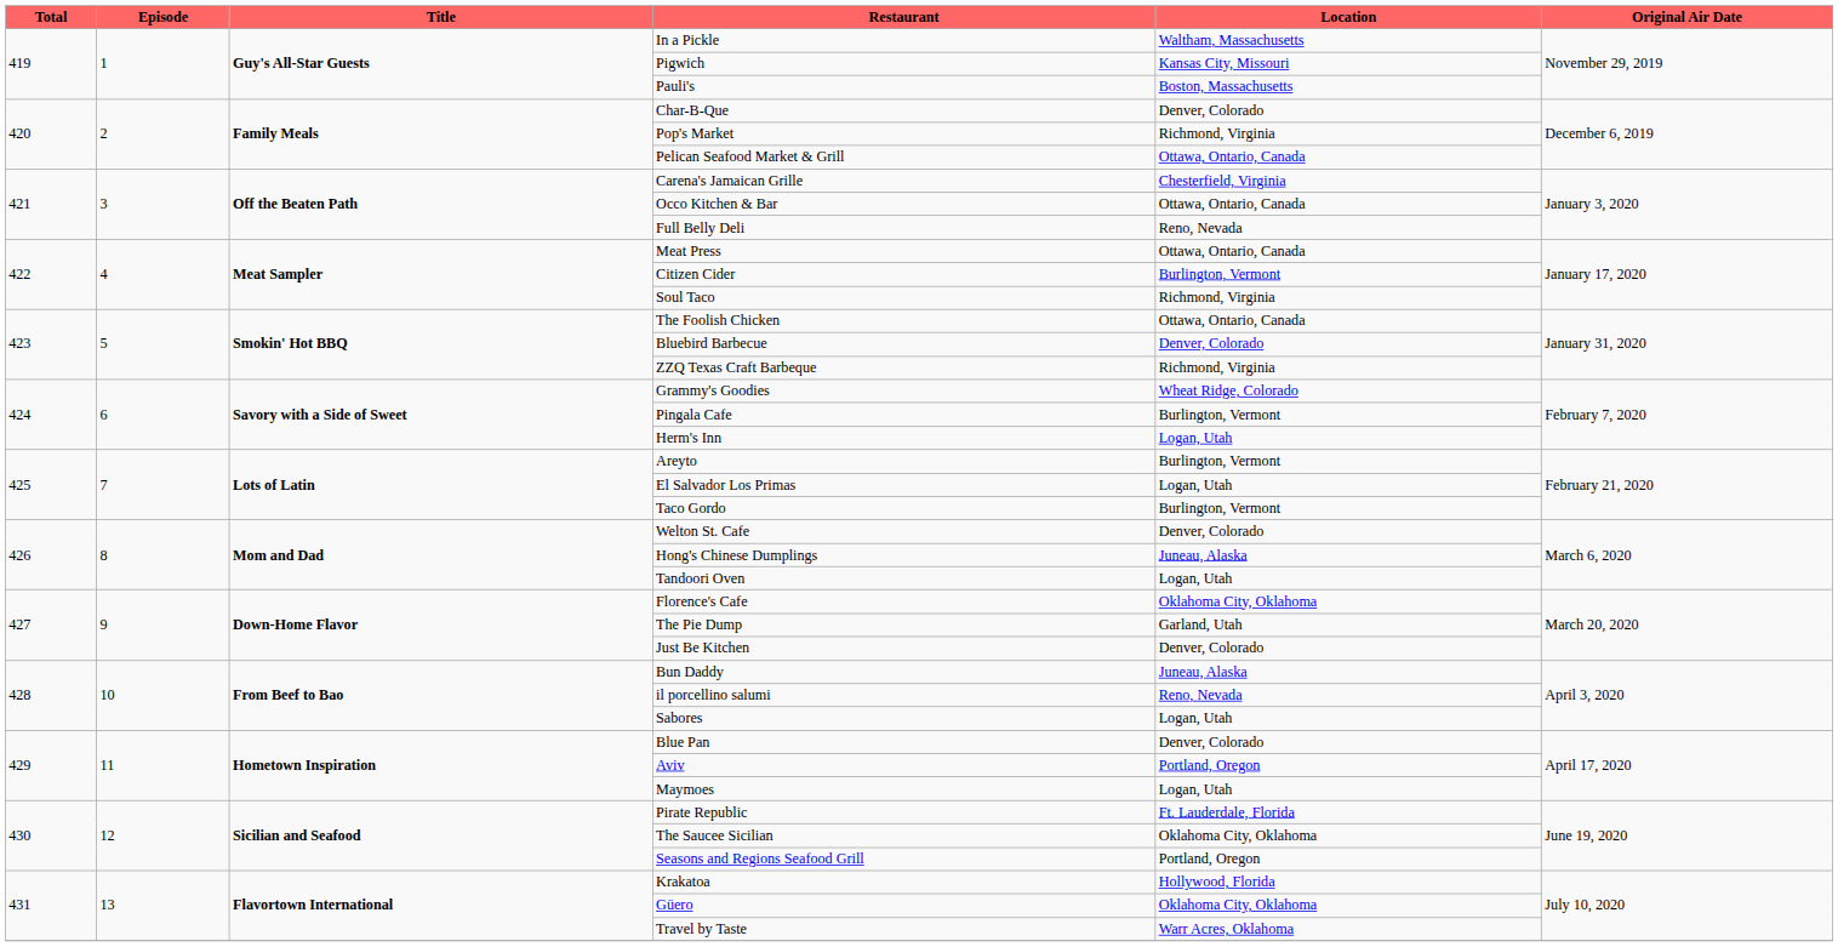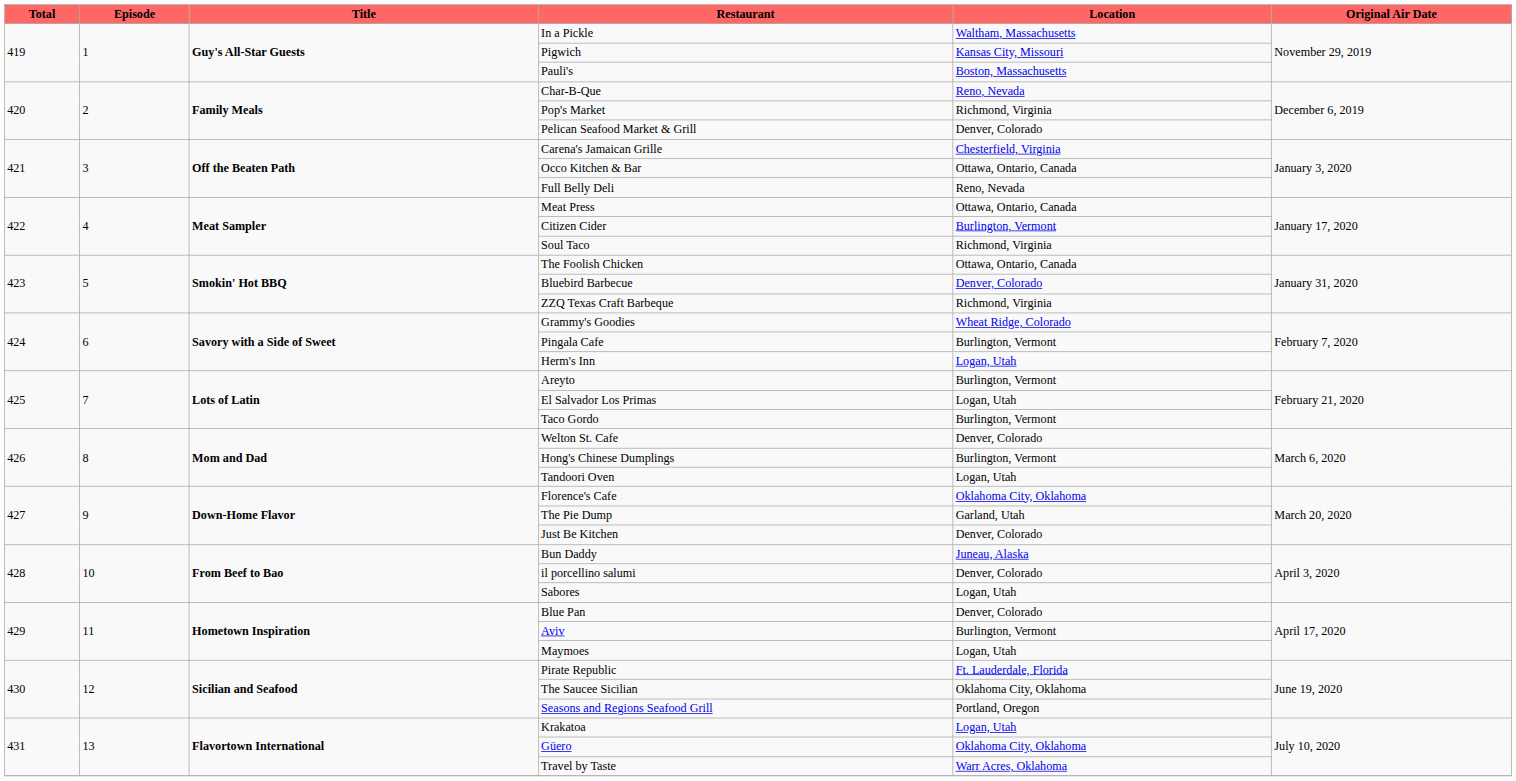Char-B-Que | Location: Denver, Colorado -> Reno, Nevada
Pelican Seafood Market & Grill | Location: Ottawa, Ontario, Canada -> Denver, Colorado
Hong's Chinese Dumplings | Location: Juneau, Alaska -> Burlington, Vermont
il porcellino salumi | Location: Reno, Nevada -> Denver, Colorado
Aviv | Location: Portland, Oregon -> Burlington, Vermont
Krakatoa | Location: Hollywood, Florida -> Logan, Utah
